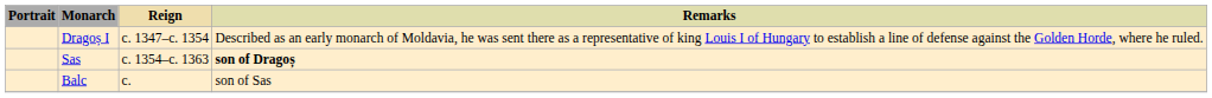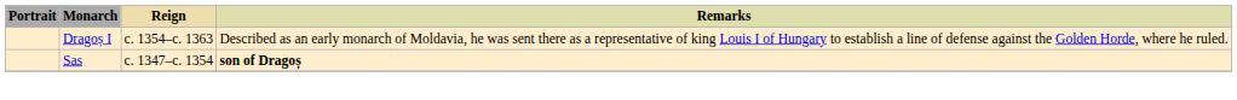Dragoș I | Reign: c. 1347–c. 1354 -> c. 1354–c. 1363
Sas | Reign: c. 1354–c. 1363 -> c. 1347–c. 1354
- row: Balc | c. | son of Sas
